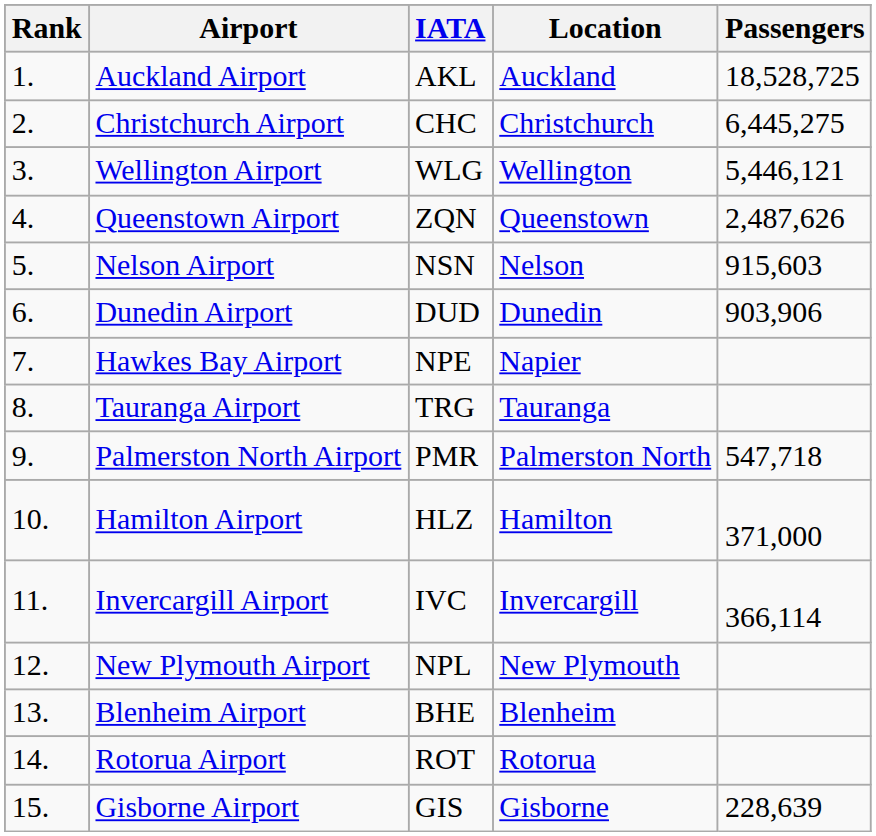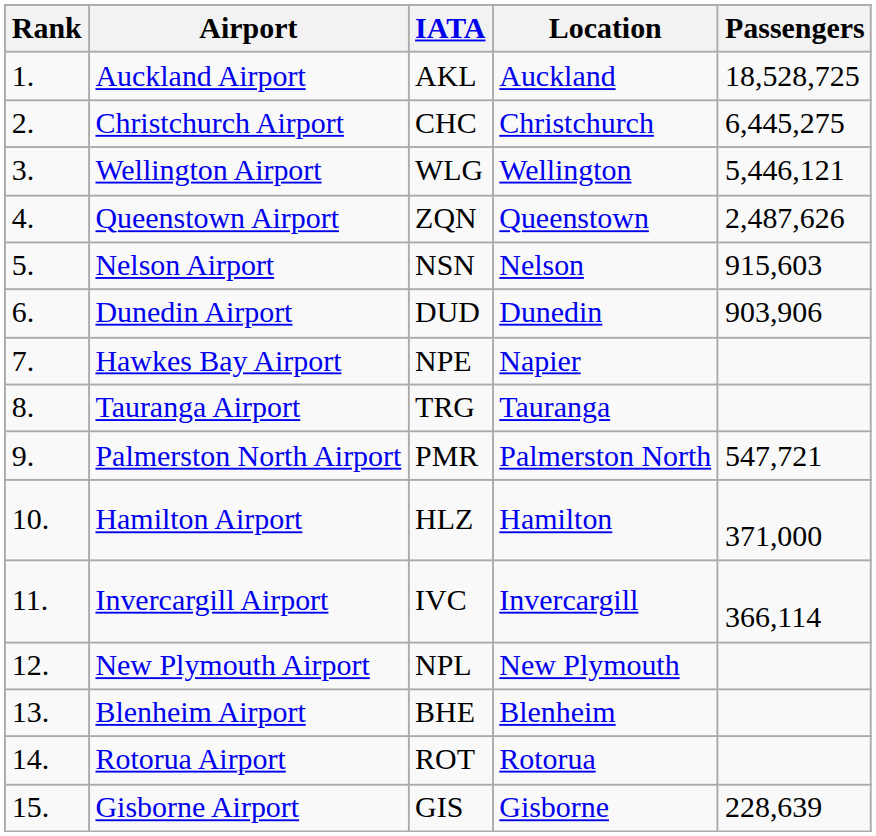Palmerston North Airport | Passengers: 547,718 -> 547,721
